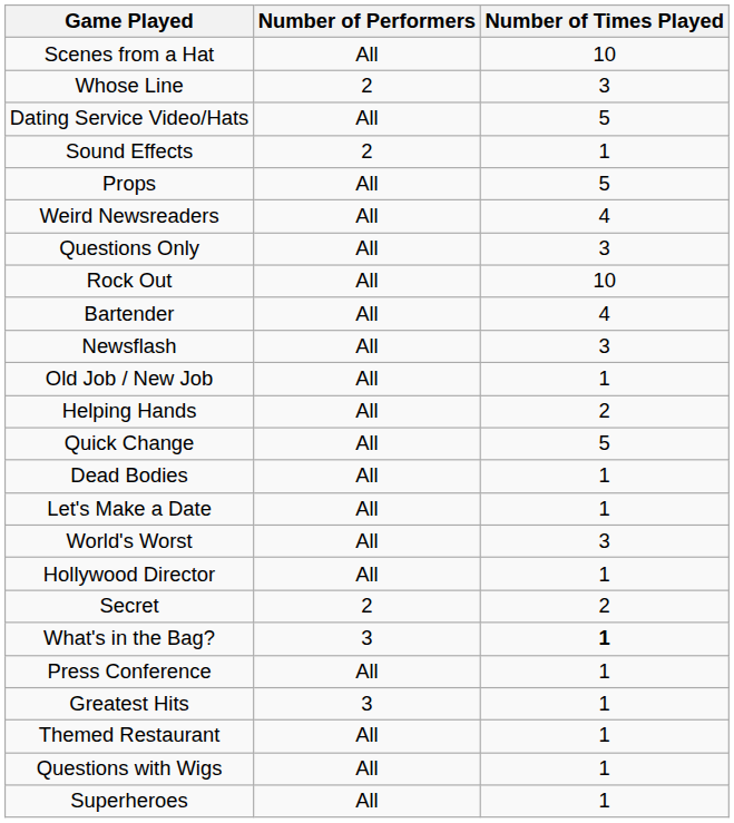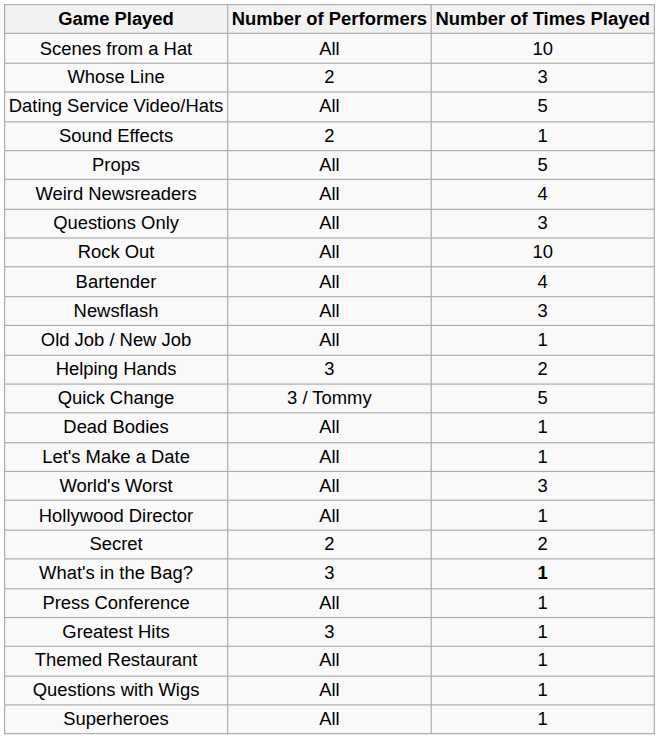Helping Hands | Number of Performers: All -> 3
Quick Change | Number of Performers: All -> 3 / Tommy
